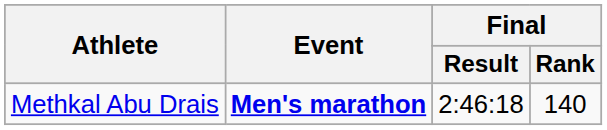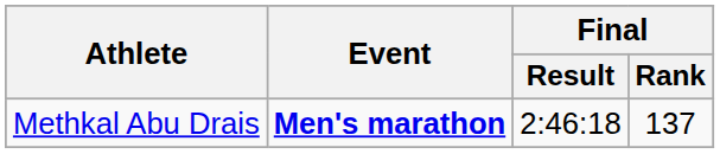Methkal Abu Drais | Final / Rank: 140 -> 137
